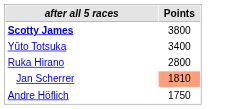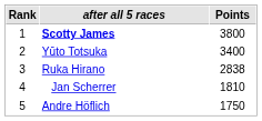+ column: Rank | 1 | 2 | 3 | 4 | 5
Ruka Hirano | Points: 2800 -> 2838
Jan Scherrer | Points: lightsalmon background -> no background
